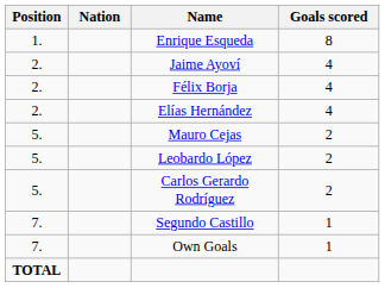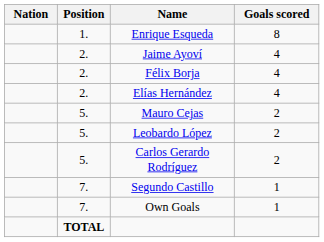columns swapped: Position <-> Nation
